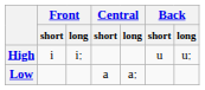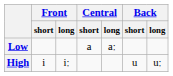rows swapped: High <-> Low
